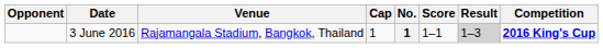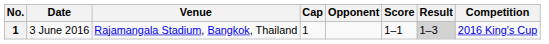columns swapped: No. <-> Opponent
3 June 2016 | Competition: bold -> normal
